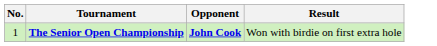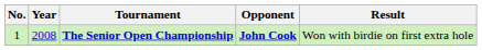+ column: Year | 2008
